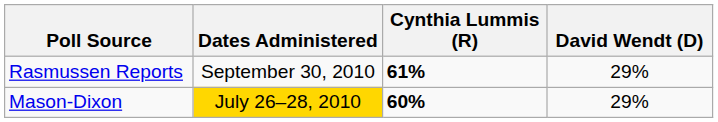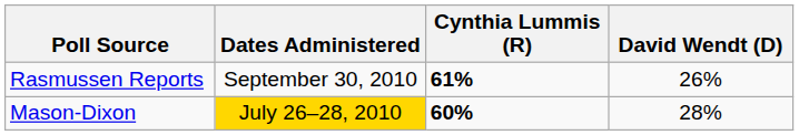Rasmussen Reports | David Wendt (D): 29% -> 26%
Mason-Dixon | David Wendt (D): 29% -> 28%
